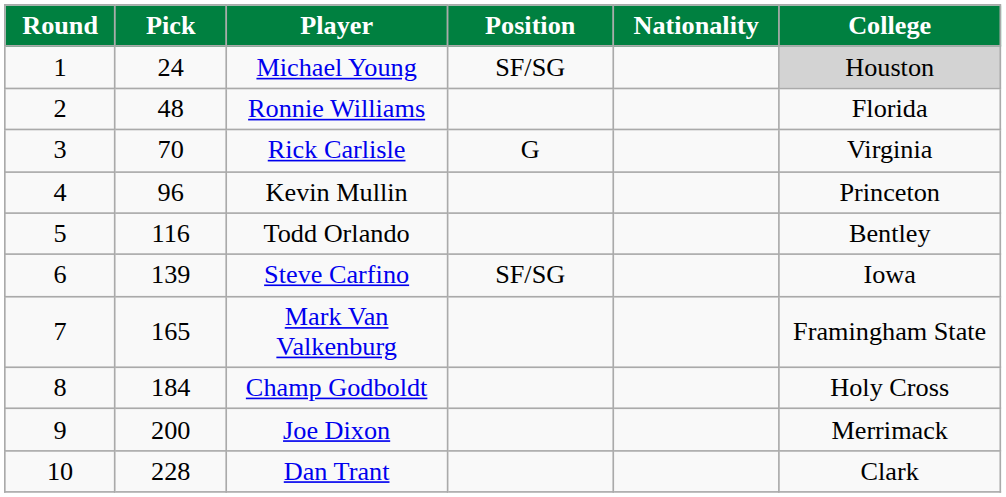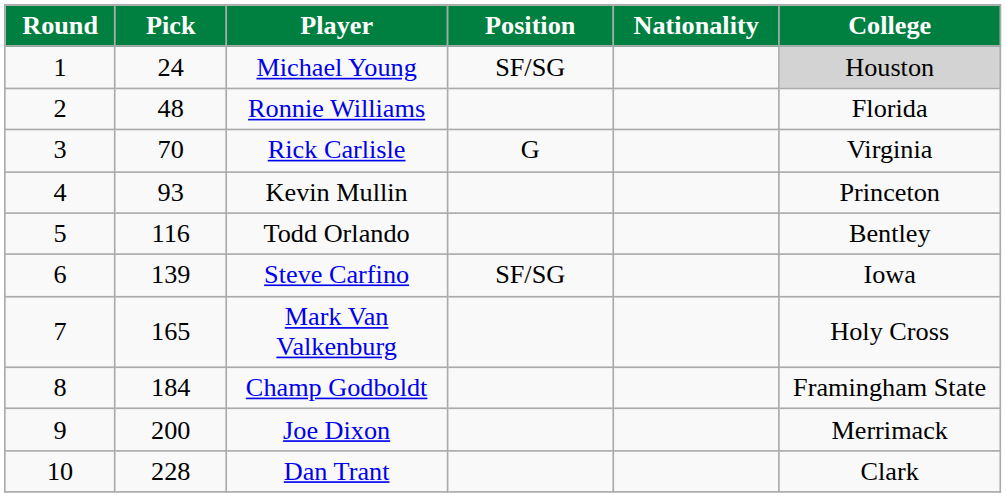Kevin Mullin | Pick: 96 -> 93
Mark Van Valkenburg | College: Framingham State -> Holy Cross
Champ Godboldt | College: Holy Cross -> Framingham State
